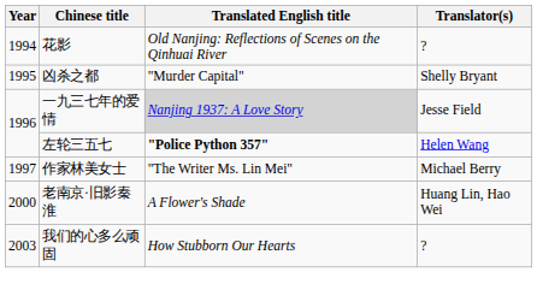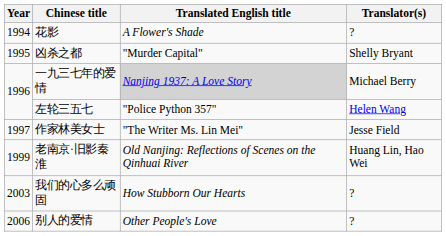花影 | Translated English title: Old Nanjing: Reflections of Scenes on the Qinhuai River -> A Flower's Shade
一九三七年的爱情 | Translator(s): Jesse Field -> Michael Berry
左轮三五七 | Translated English title: bold -> normal
作家林美女士 | Translator(s): Michael Berry -> Jesse Field
老南京·旧影秦淮 | Year: 2000 -> 1999
老南京·旧影秦淮 | Translated English title: A Flower's Shade -> Old Nanjing: Reflections of Scenes on the Qinhuai River
+ row: 2006 | 别人的爱情 | Other People's Love | ?
